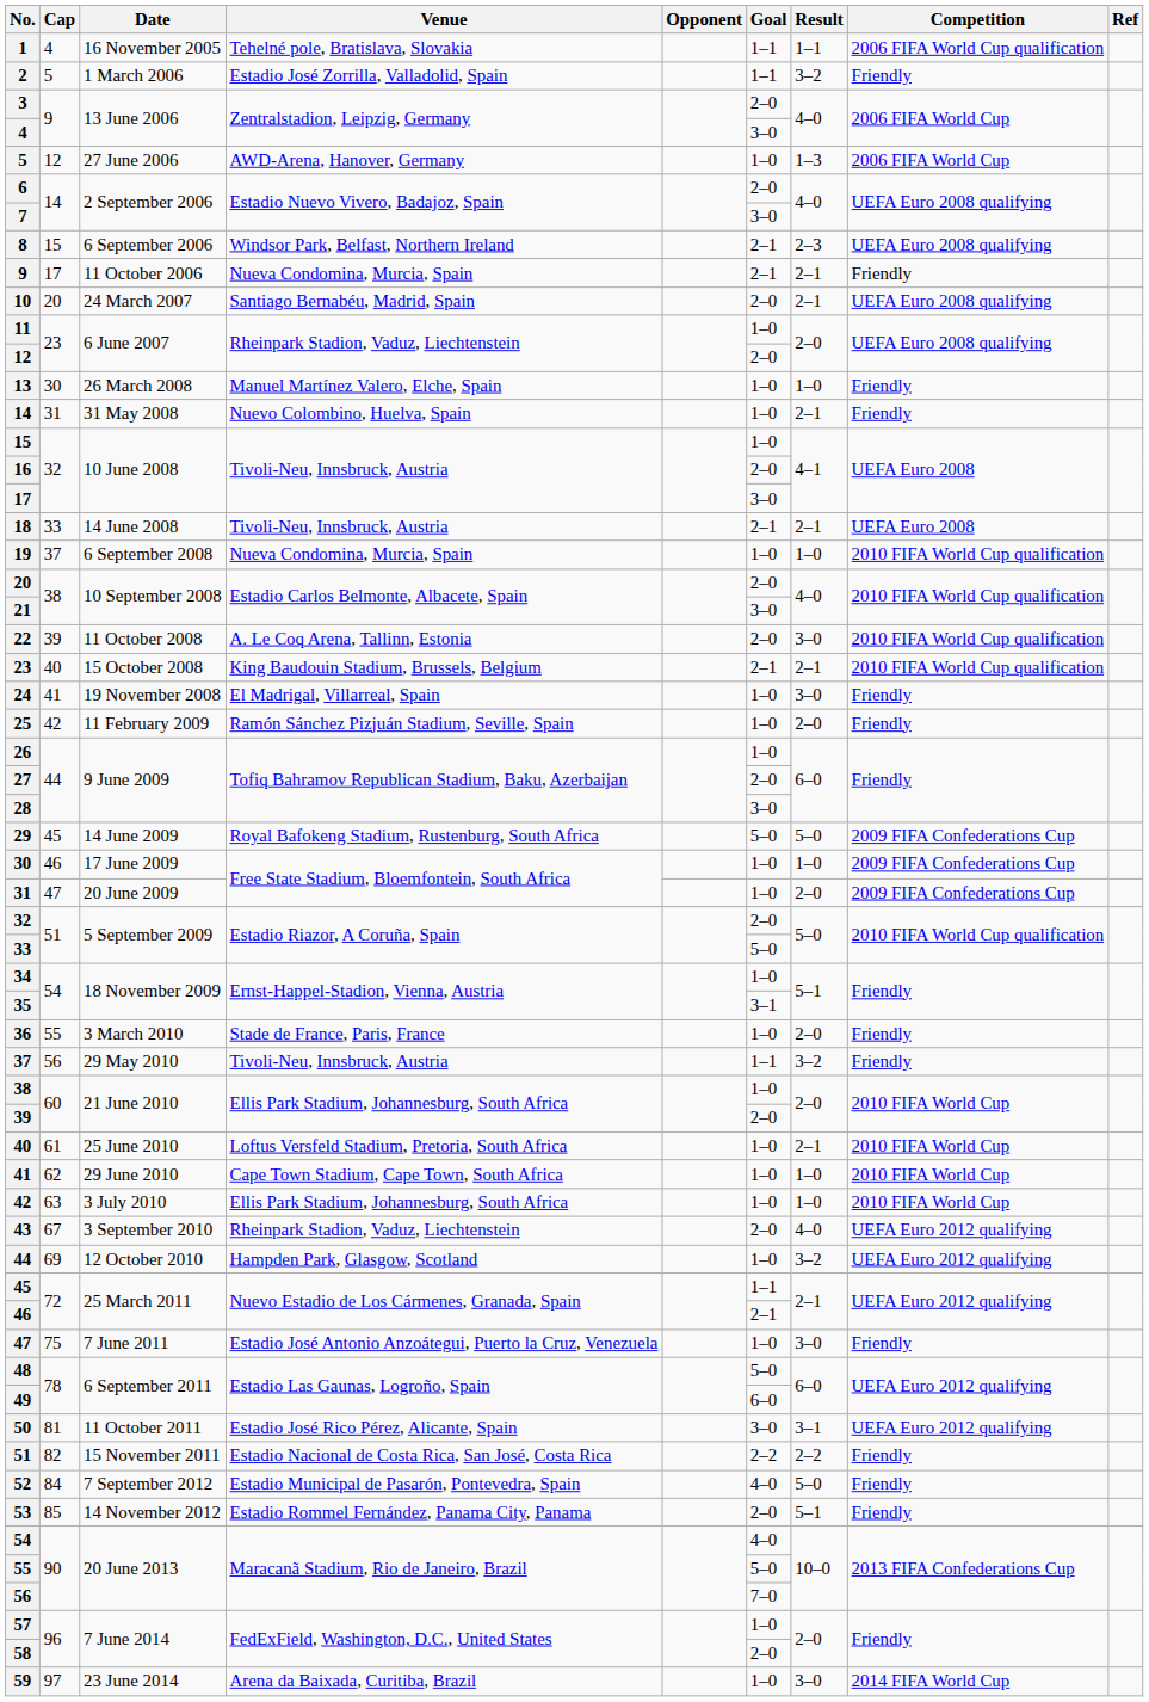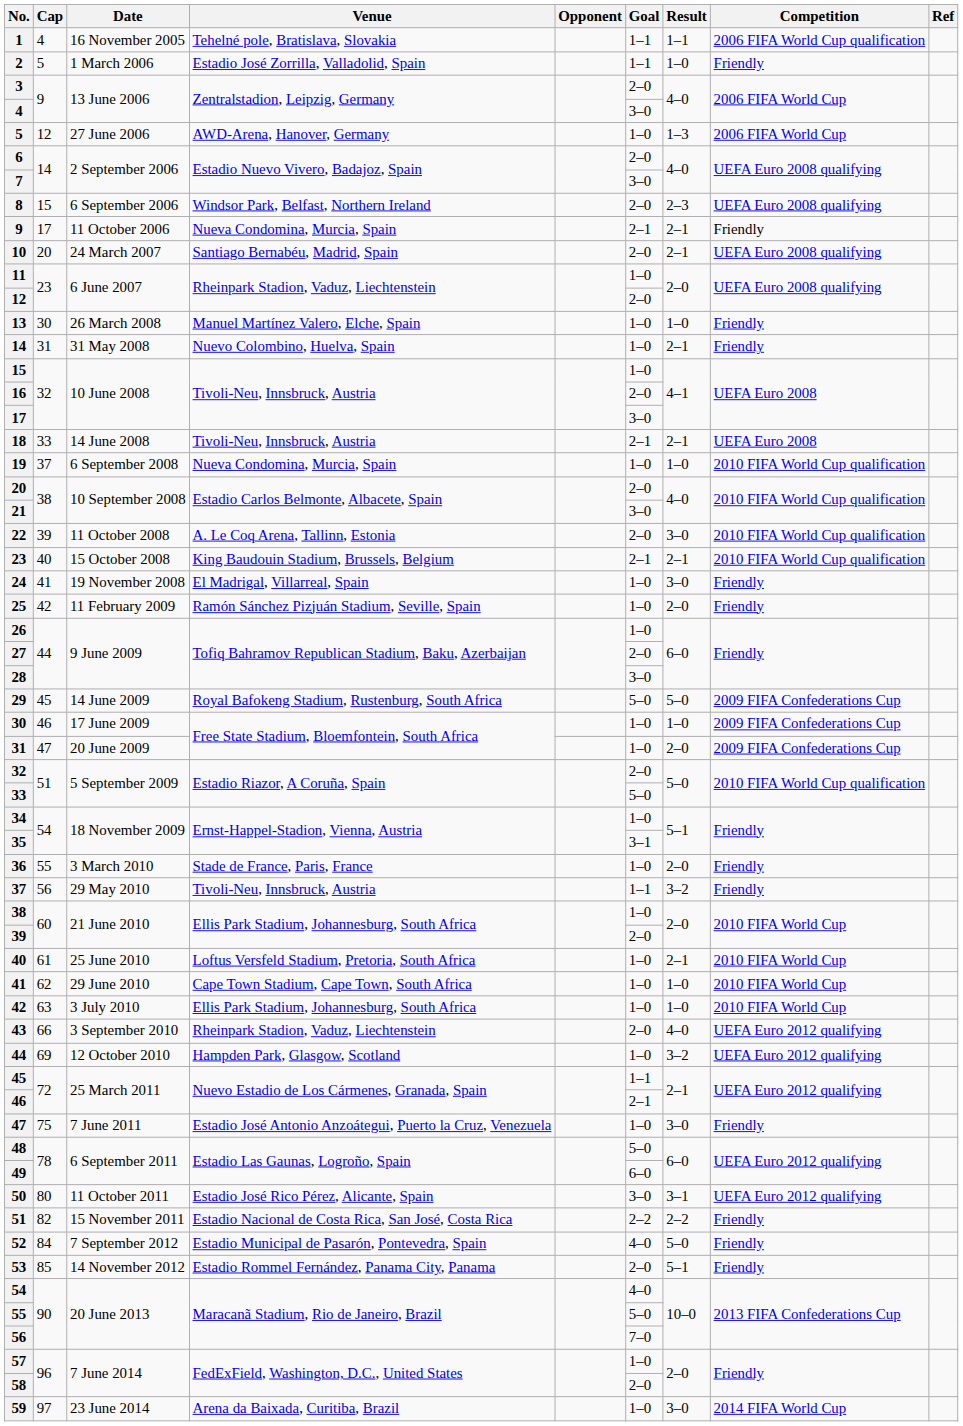2 | Result: 3–2 -> 1–0
8 | Goal: 2–1 -> 2–0
43 | Cap: 67 -> 66
50 | Cap: 81 -> 80
